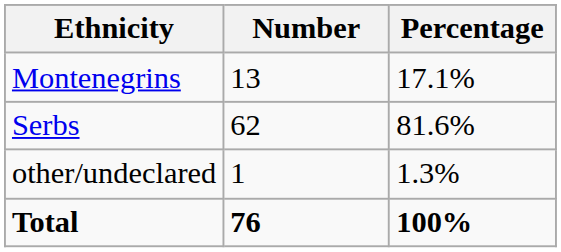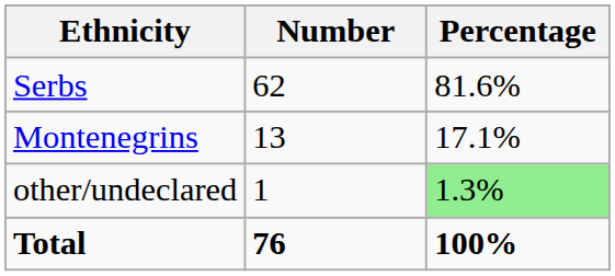rows swapped: Serbs <-> Montenegrins
other/undeclared | Percentage: no background -> lightgreen background
